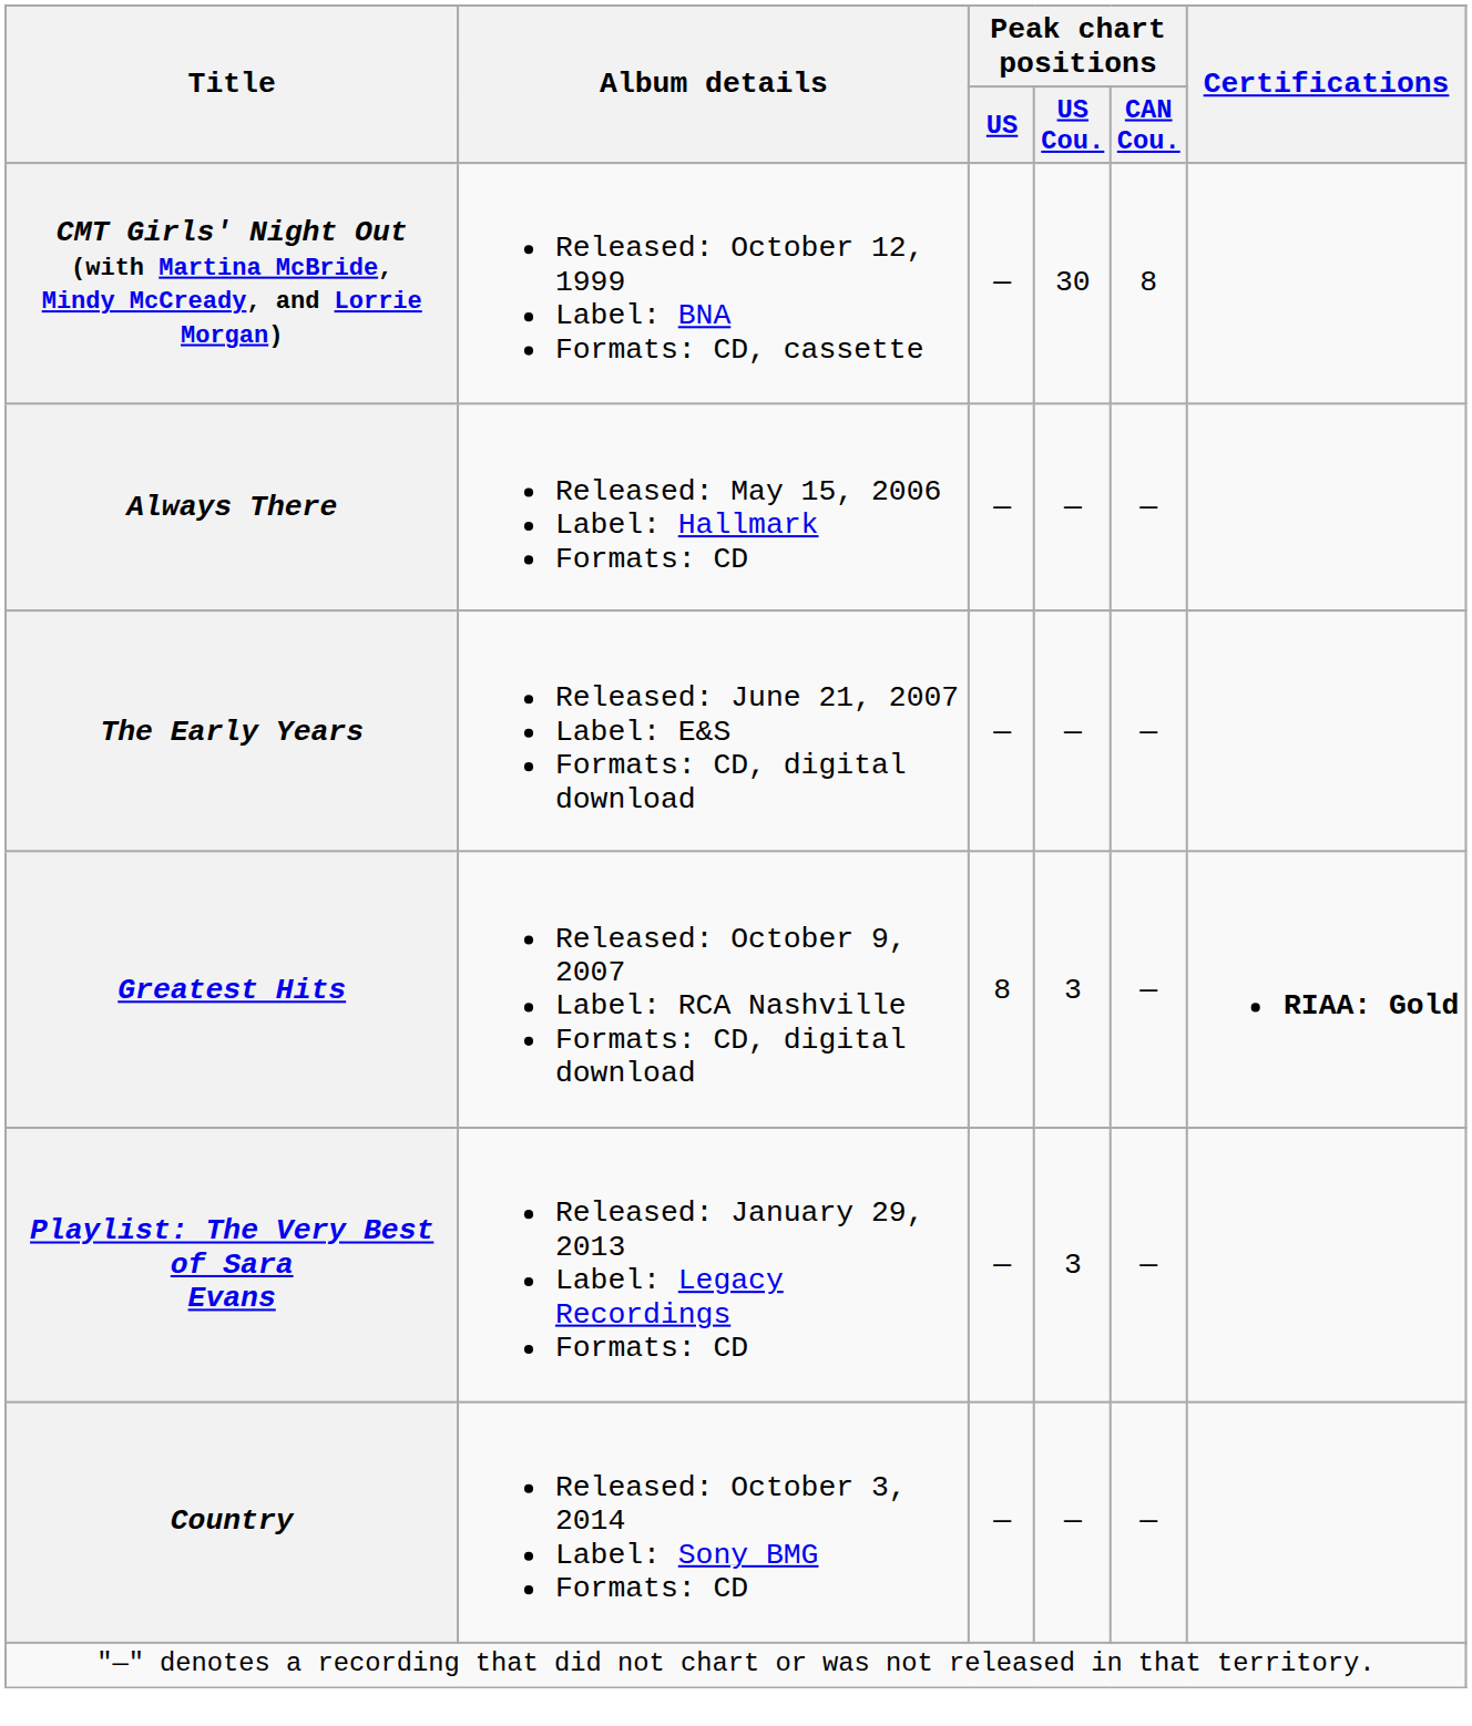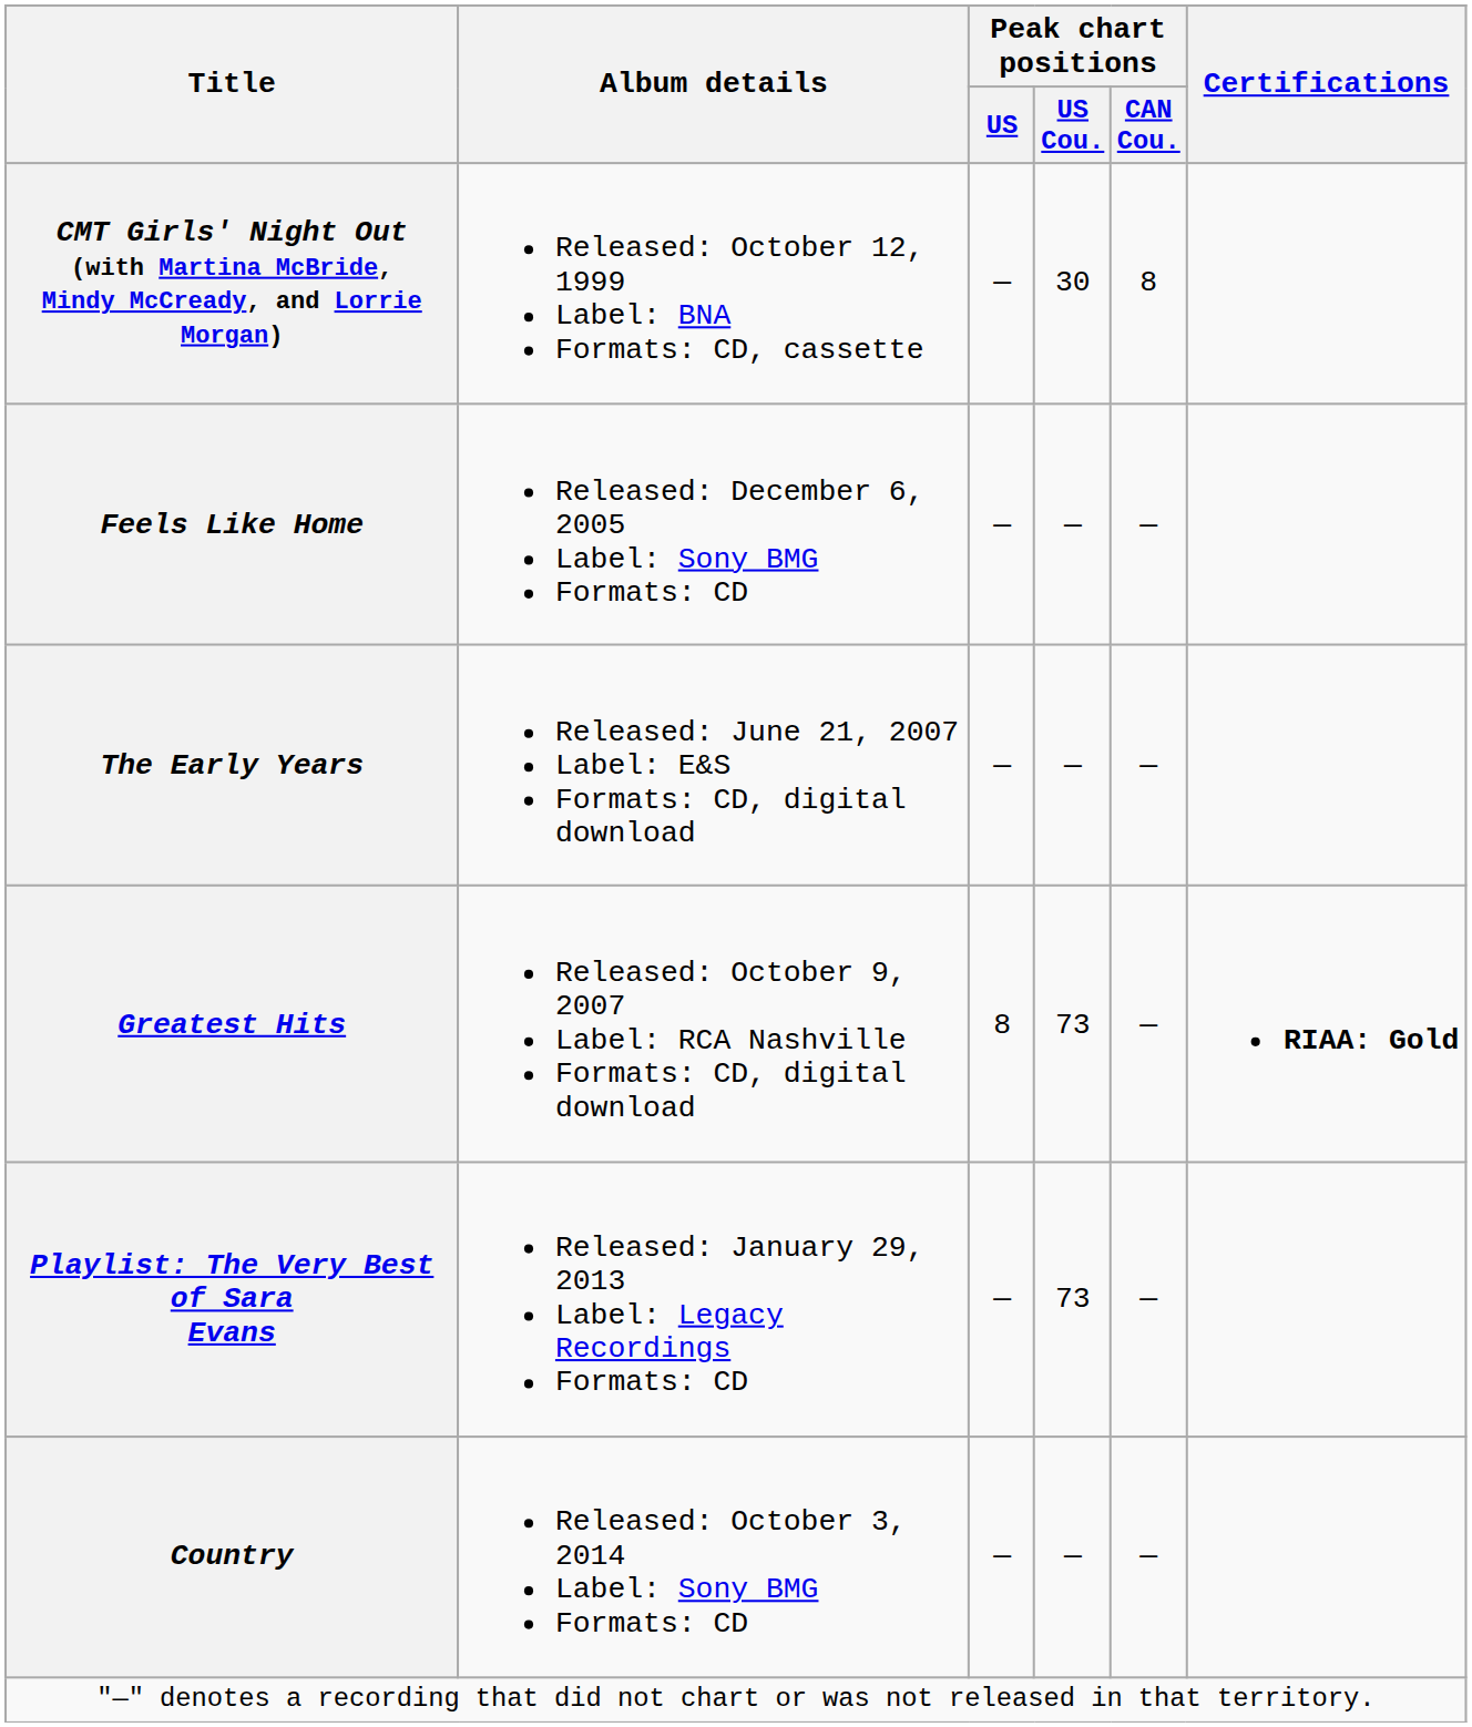+ row: Feels Like Home | Released: December 6, 2005 Label: Sony BMG Formats: CD | — | — | —
- row: Always There | Released: May 15, 2006 Label: Hallmark Formats: CD | — | — | —
Greatest Hits | Peak chart positions / US Cou.: 3 -> 73
Playlist: The Very Best of Sara Evans | Peak chart positions / US Cou.: 3 -> 73
